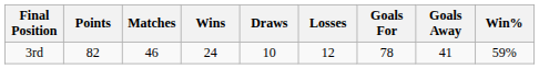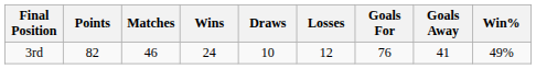3rd | Goals For: 78 -> 76
3rd | Win%: 59% -> 49%
